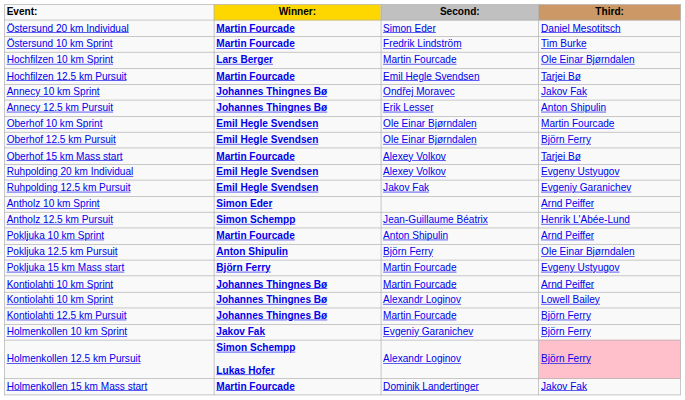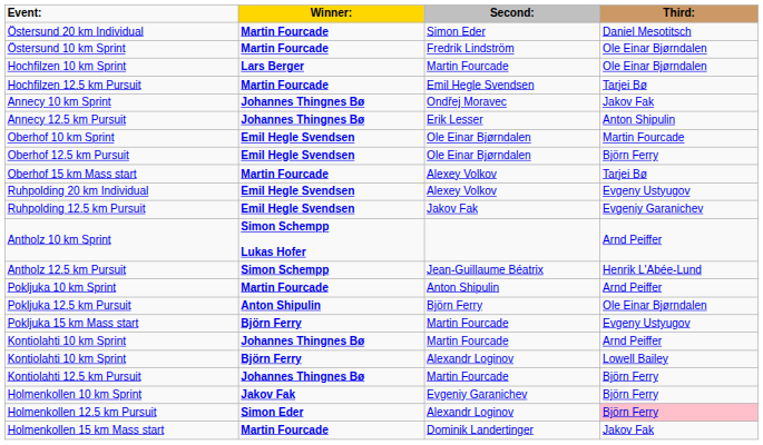Östersund 10 km Sprint | Third:: Tim Burke -> Ole Einar Bjørndalen
Antholz 10 km Sprint | Winner:: Simon Eder -> Simon Schempp Lukas Hofer
Kontiolahti 10 km Sprint / Alexandr Loginov | Winner:: Johannes Thingnes Bø -> Björn Ferry
Holmenkollen 12.5 km Pursuit | Winner:: Simon Schempp Lukas Hofer -> Simon Eder
